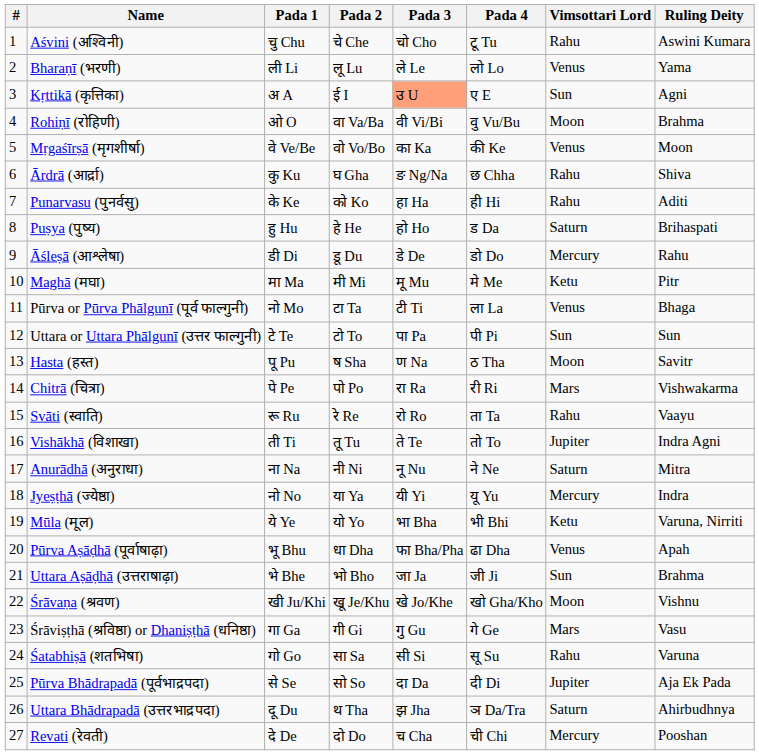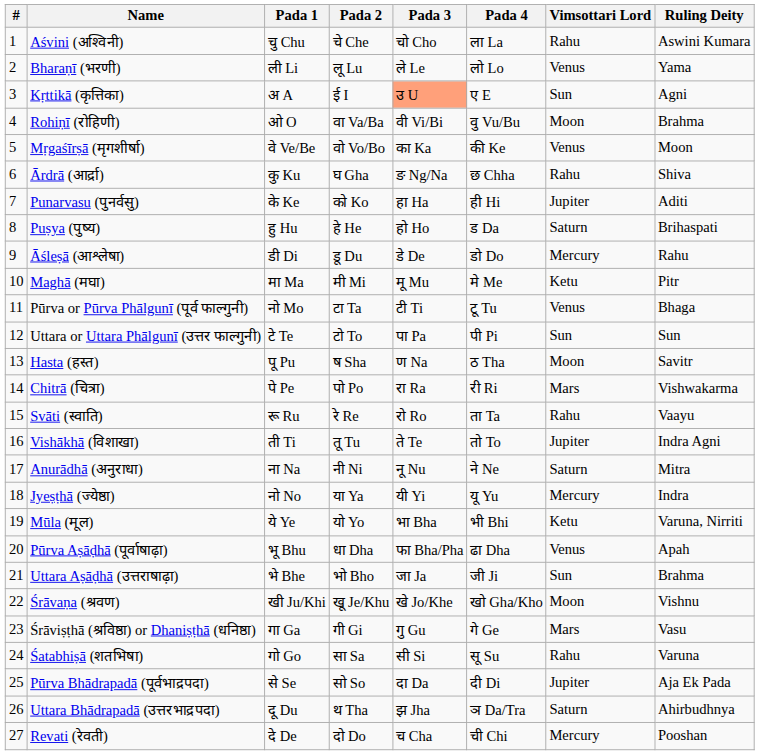Aśvini (अश्विनी) | Pada 4: टू Tu -> ला La
Punarvasu (पुनर्वसु) | Vimsottari Lord: Rahu -> Jupiter
Pūrva or Pūrva Phālgunī (पूर्व फाल्गुनी) | Pada 4: ला La -> टू Tu
